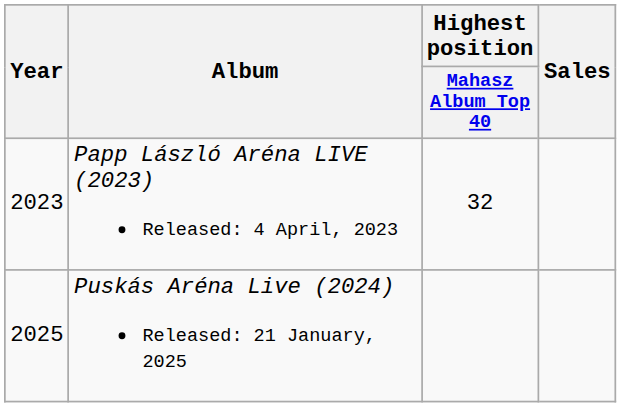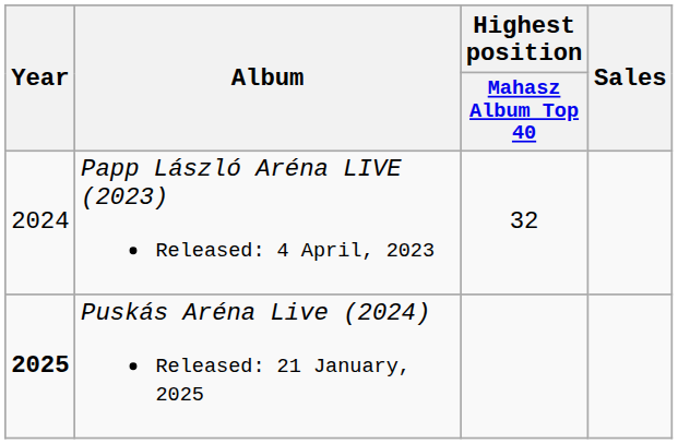Papp László Aréna LIVE (2023) Released: 4 April, 2023 | Year: 2023 -> 2024
Puskás Aréna Live (2024) Released: 21 January, 2025 | Year: normal -> bold
